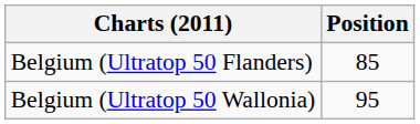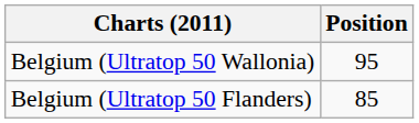rows swapped: Belgium (Ultratop 50 Flanders) <-> Belgium (Ultratop 50 Wallonia)
